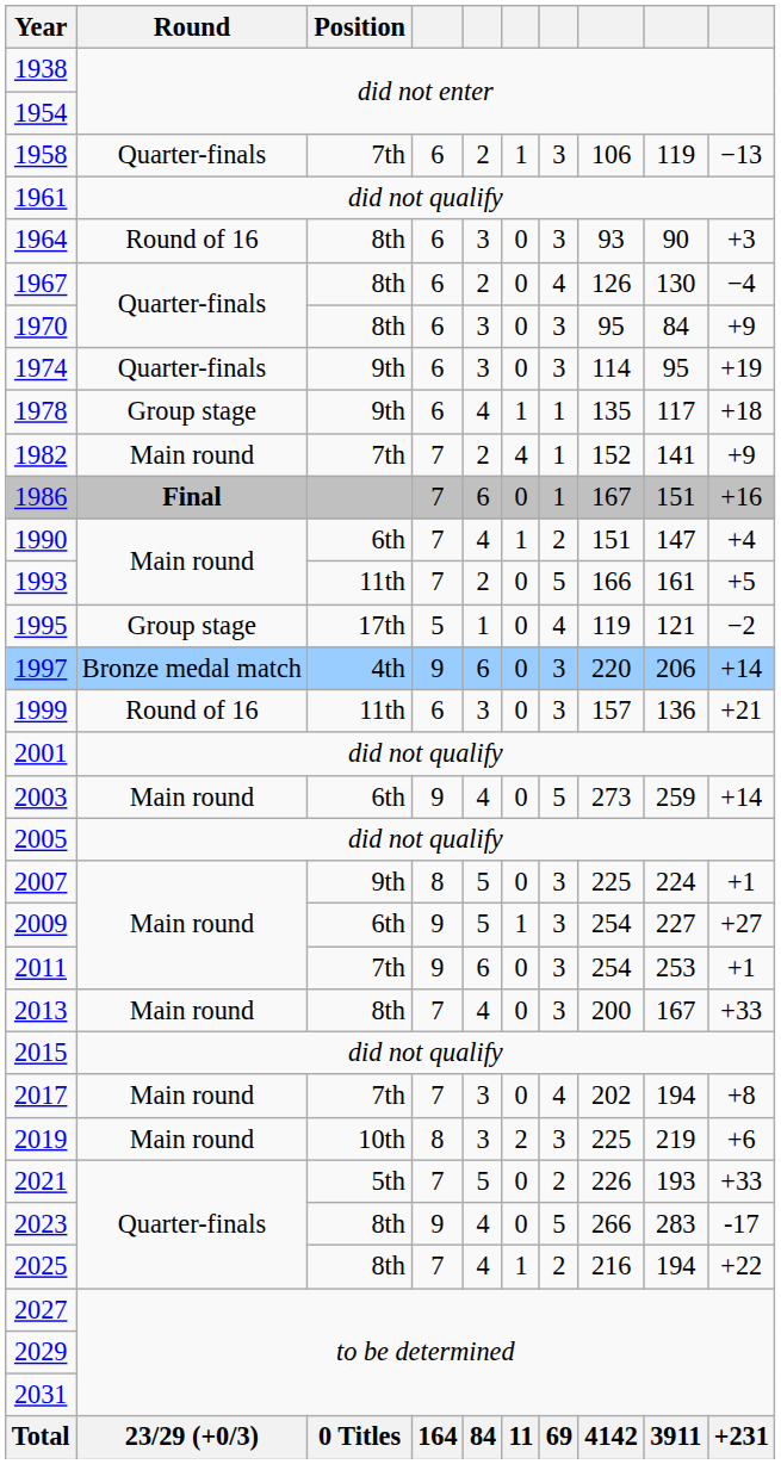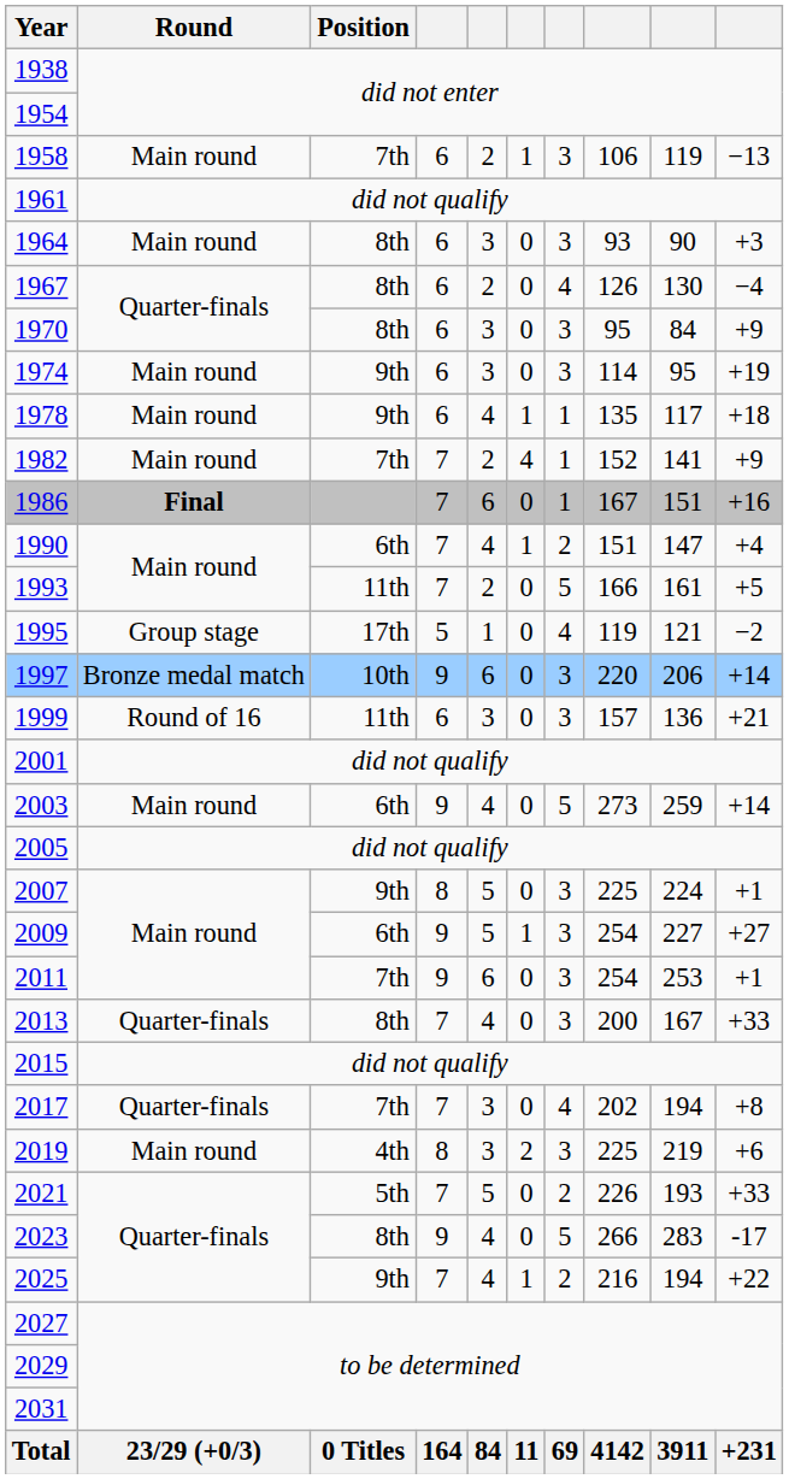1958 | Round: Quarter-finals -> Main round
1964 | Round: Round of 16 -> Main round
1974 | Round: Quarter-finals -> Main round
1978 | Round: Group stage -> Main round
1997 | Position: 4th -> 10th
2013 | Round: Main round -> Quarter-finals
2017 | Round: Main round -> Quarter-finals
2019 | Position: 10th -> 4th
2025 | Position: 8th -> 9th
